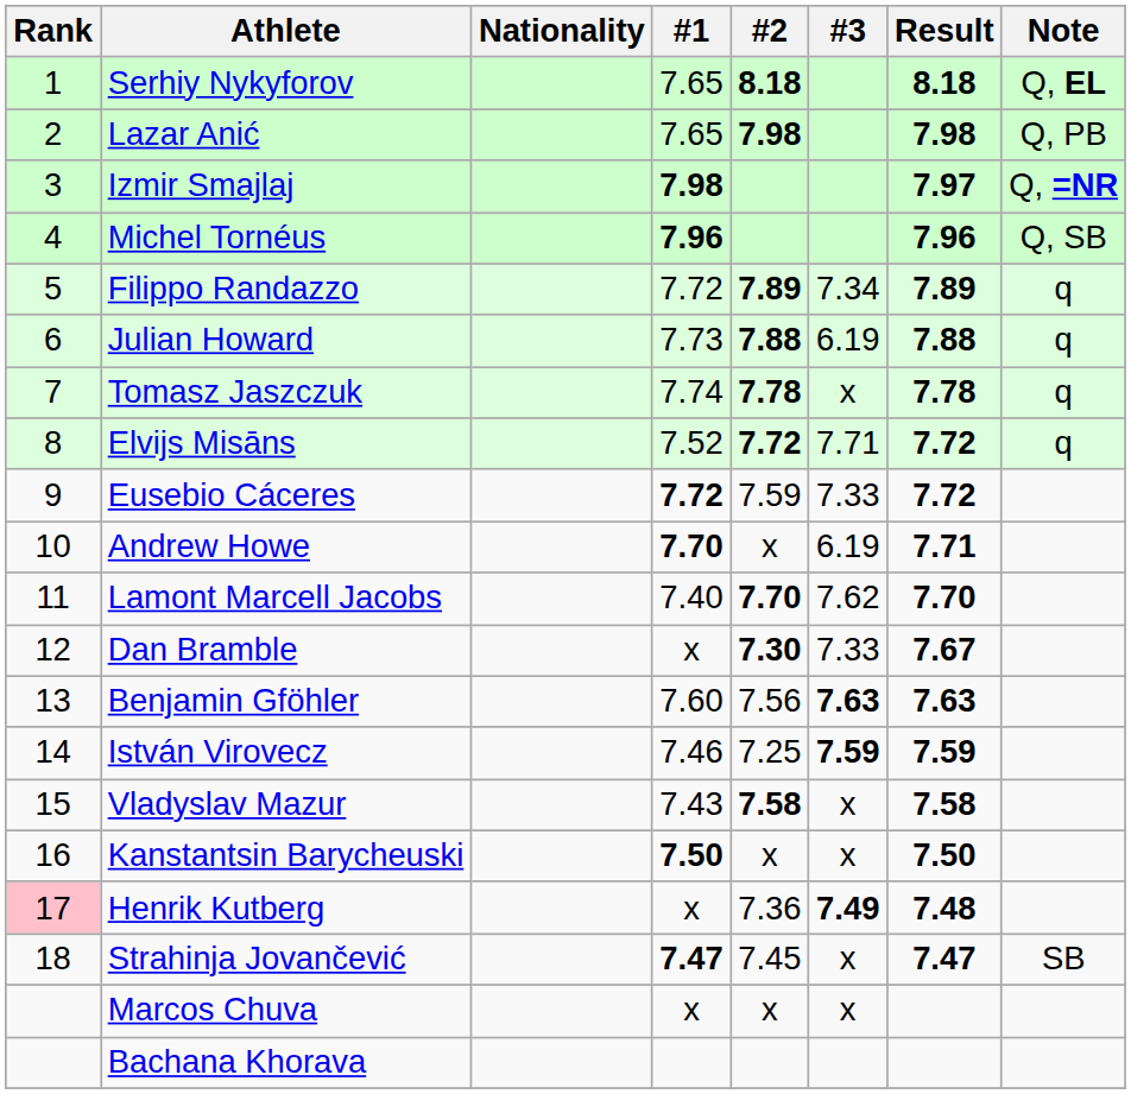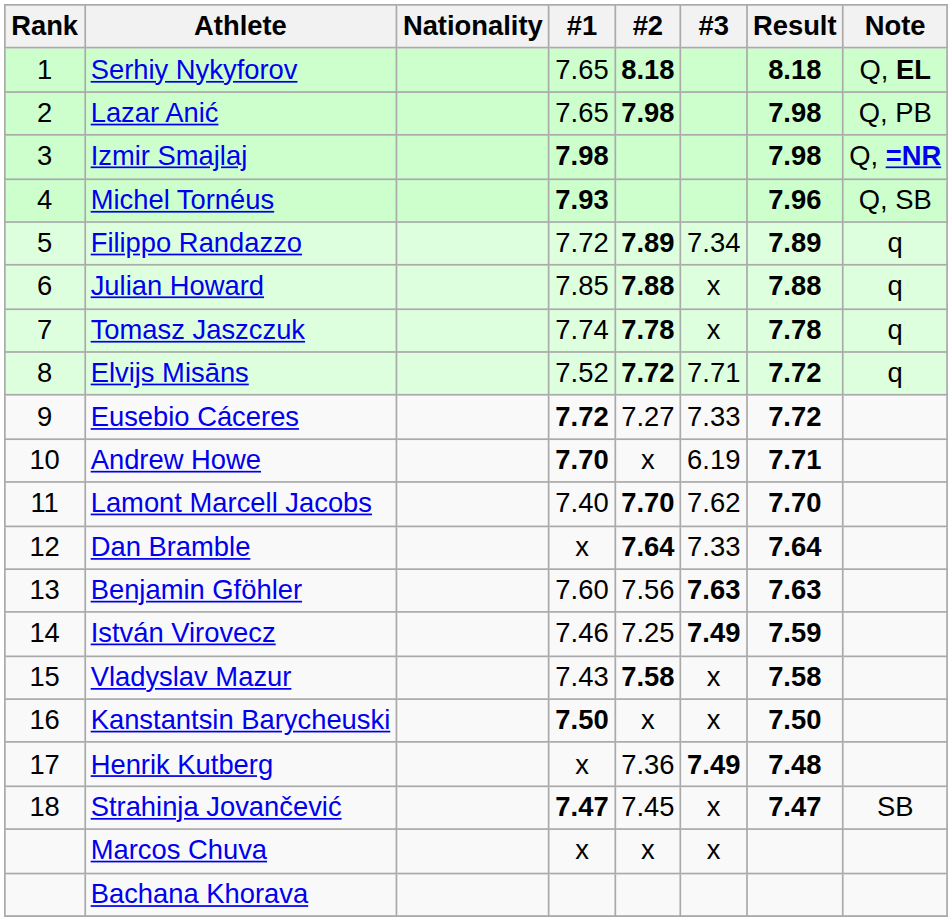Izmir Smajlaj | Result: 7.97 -> 7.98
Michel Tornéus | #1: 7.96 -> 7.93
Julian Howard | #1: 7.73 -> 7.85
Julian Howard | #3: 6.19 -> x
Eusebio Cáceres | #2: 7.59 -> 7.27
Dan Bramble | #2: 7.30 -> 7.64
Dan Bramble | Result: 7.67 -> 7.64
István Virovecz | #3: 7.59 -> 7.49
Henrik Kutberg | Rank: pink background -> no background
